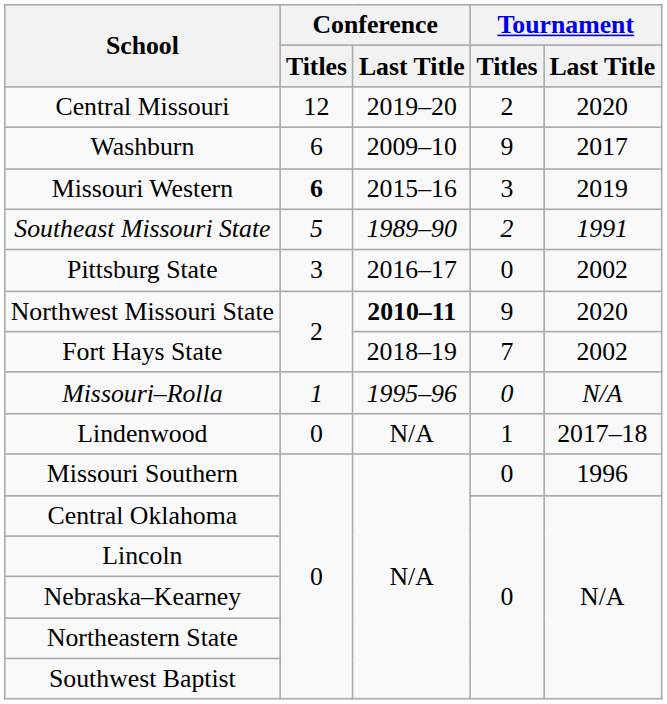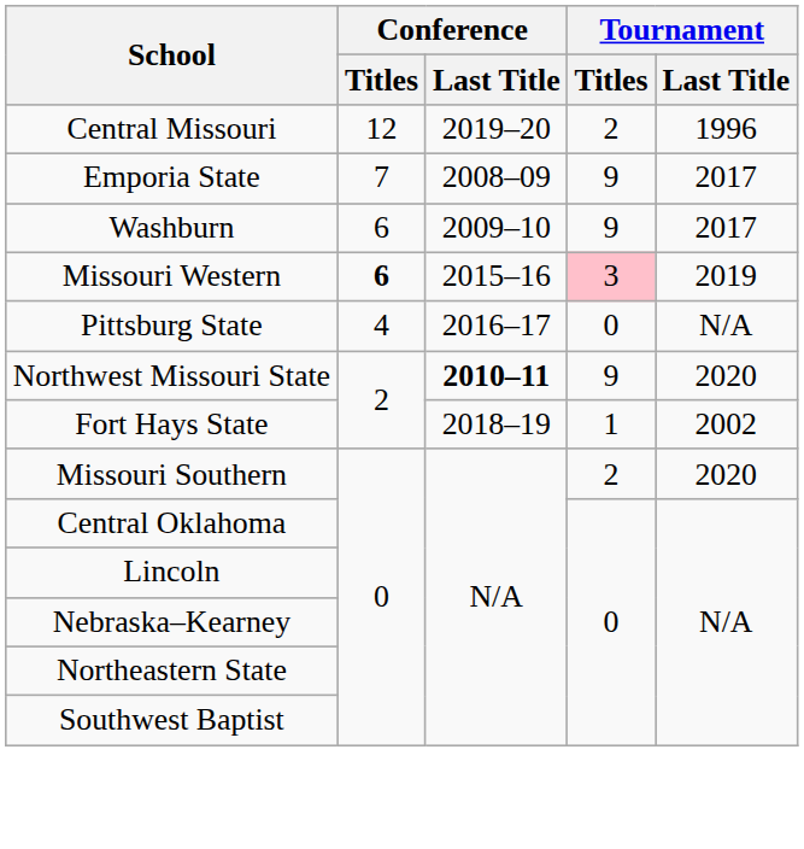Central Missouri | Tournament / Last Title: 2020 -> 1996
+ row: Emporia State | 7 | 2008–09 | 9 | 2017
Missouri Western | Tournament / Titles: no background -> pink background
- row: Southeast Missouri State | 5 | 1989–90 | 2 | 1991
Pittsburg State | Conference / Titles: 3 -> 4
Pittsburg State | Tournament / Last Title: 2002 -> N/A
Fort Hays State | Tournament / Titles: 7 -> 1
- row: Missouri–Rolla | 1 | 1995–96 | 0 | N/A
- row: Lindenwood | 0 | N/A | 1 | 2017–18
Missouri Southern | Tournament / Titles: 0 -> 2
Missouri Southern | Tournament / Last Title: 1996 -> 2020
